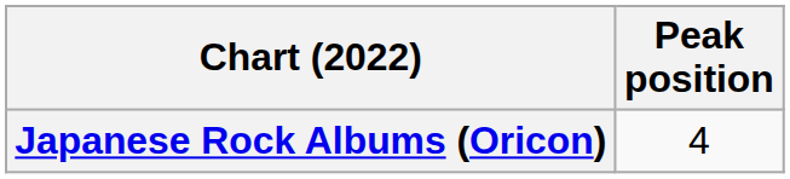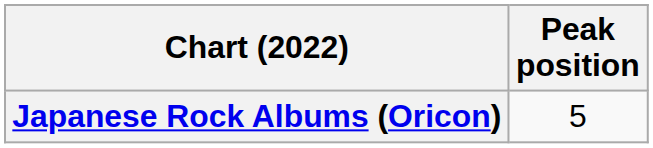Japanese Rock Albums (Oricon) | Peak position: 4 -> 5
